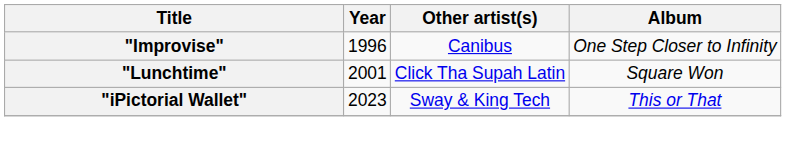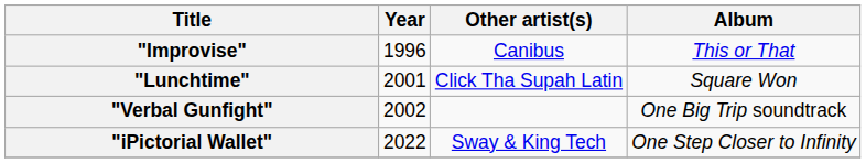"Improvise" | Album: One Step Closer to Infinity -> This or That
+ row: "Verbal Gunfight" | 2002 | One Big Trip soundtrack
"iPictorial Wallet" | Year: 2023 -> 2022
"iPictorial Wallet" | Album: This or That -> One Step Closer to Infinity
